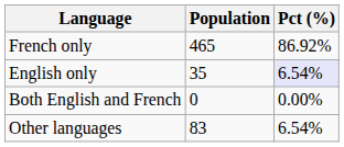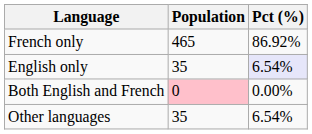Both English and French | Population: no background -> pink background
Other languages | Population: 83 -> 35
